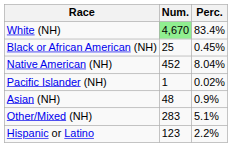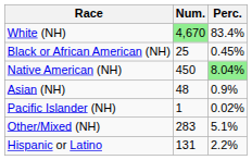Native American (NH) | Num.: 452 -> 450
Native American (NH) | Perc.: no background -> lightgreen background
rows swapped: Asian (NH) <-> Pacific Islander (NH)
Hispanic or Latino | Num.: 123 -> 131
